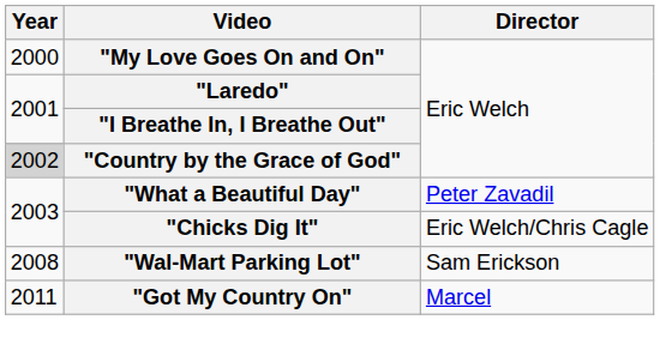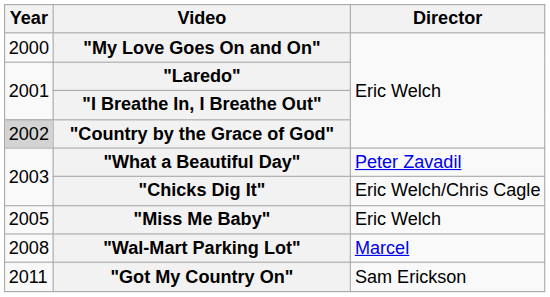+ row: 2005 | "Miss Me Baby" | Eric Welch
"Wal-Mart Parking Lot" | Director: Sam Erickson -> Marcel
"Got My Country On" | Director: Marcel -> Sam Erickson
